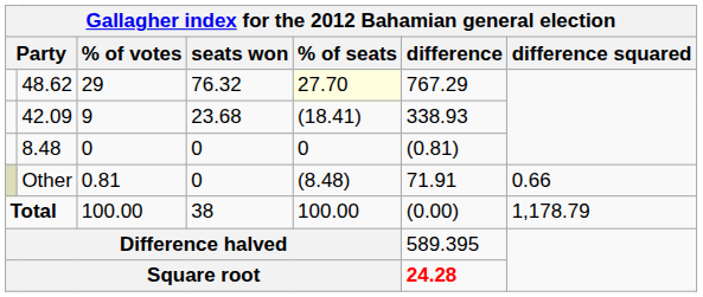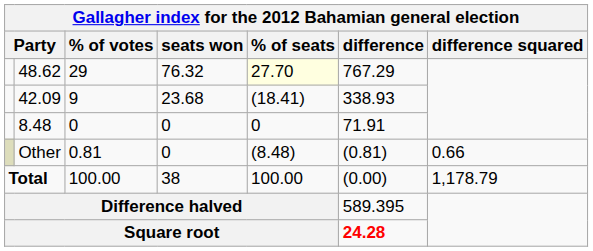8.48 | difference: (0.81) -> 71.91
Other | difference: 71.91 -> (0.81)
